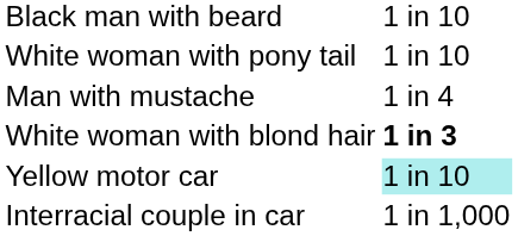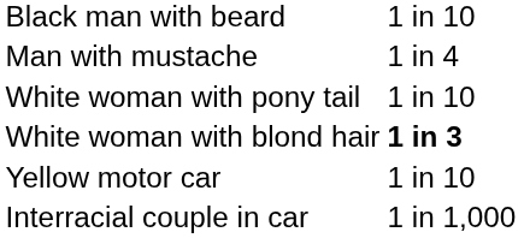rows swapped: Man with mustache <-> White woman with pony tail
Yellow motor car | column 2: paleturquoise background -> no background
